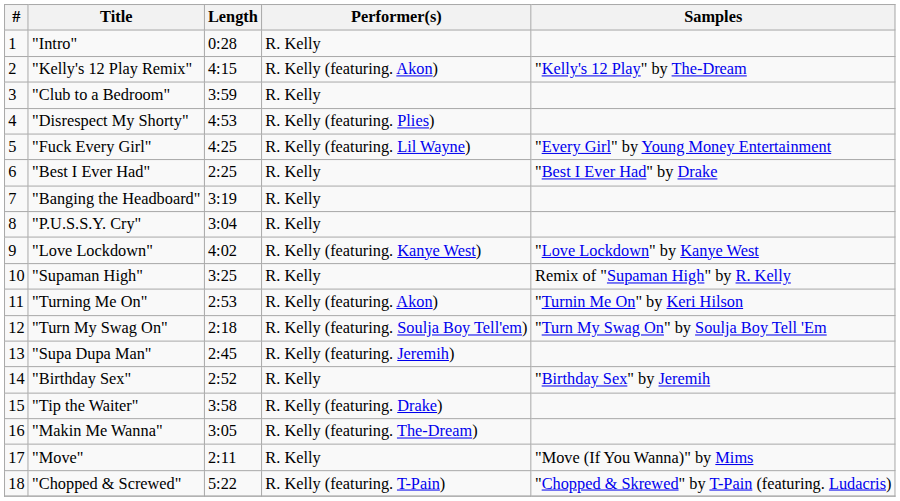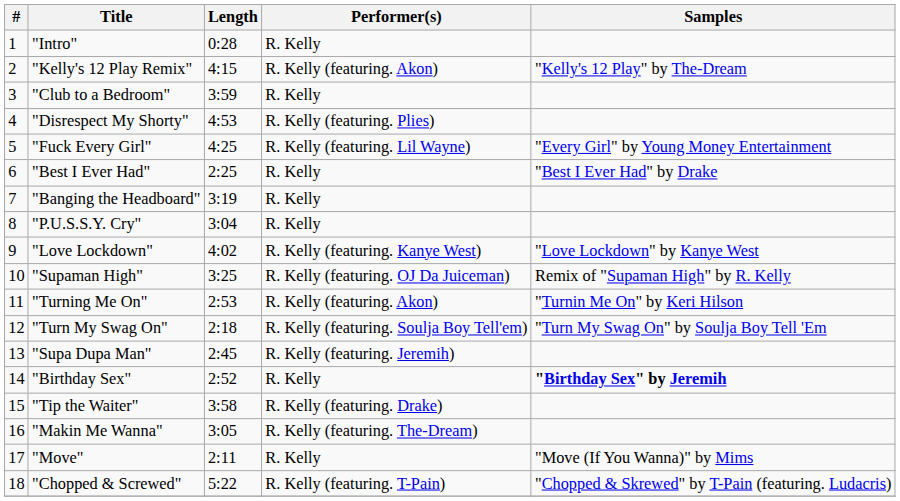"Supaman High" | Performer(s): R. Kelly -> R. Kelly (featuring. OJ Da Juiceman)
"Birthday Sex" | Samples: normal -> bold
